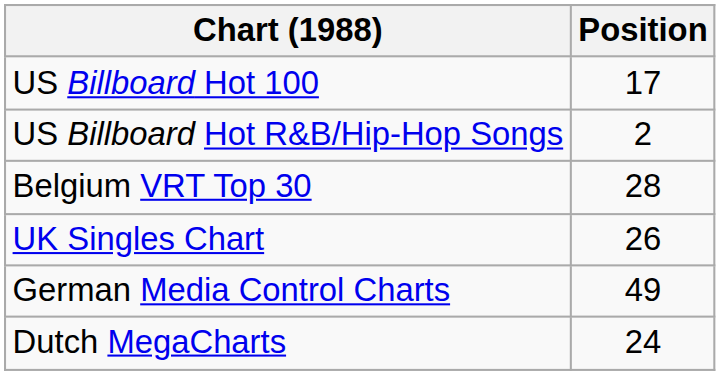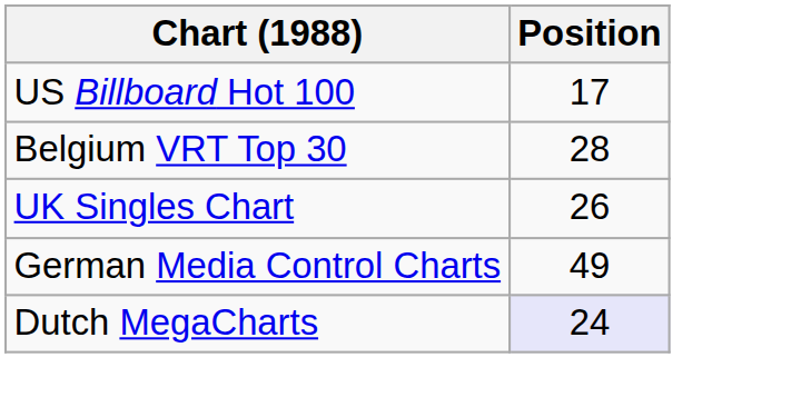- row: US Billboard Hot R&B/Hip-Hop Songs | 2
Dutch MegaCharts | Position: no background -> lavender background
